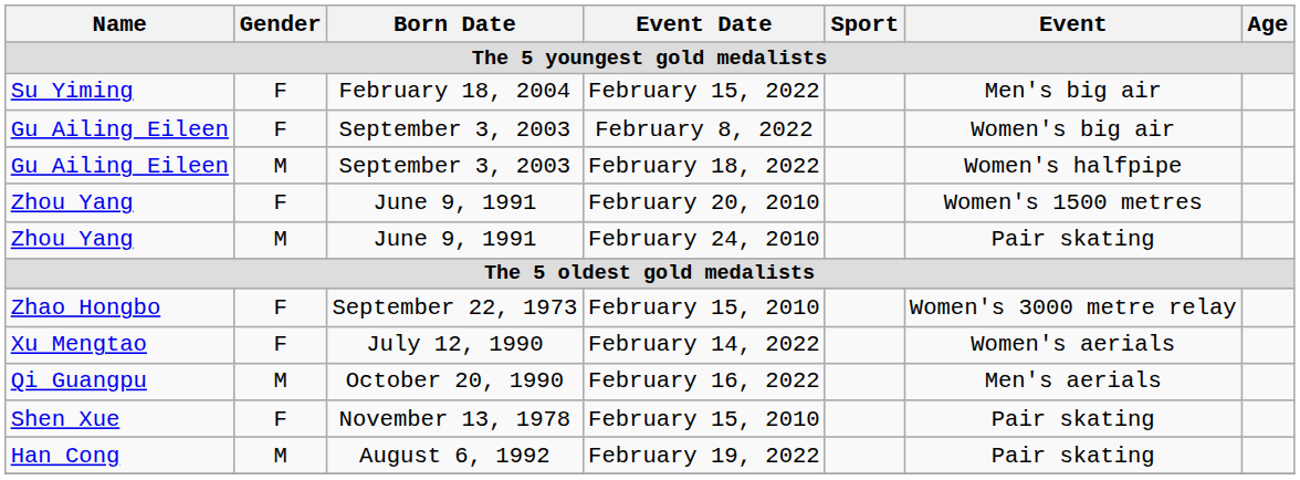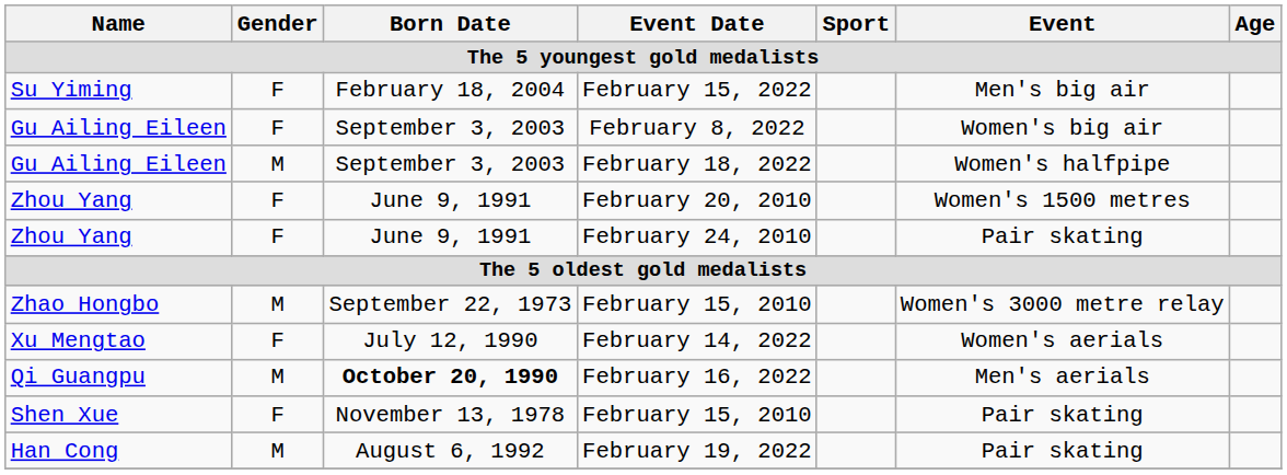February 24, 2010 | Gender: M -> F
Zhao Hongbo / February 15, 2010 | Gender: F -> M
February 16, 2022 | Born Date: normal -> bold
